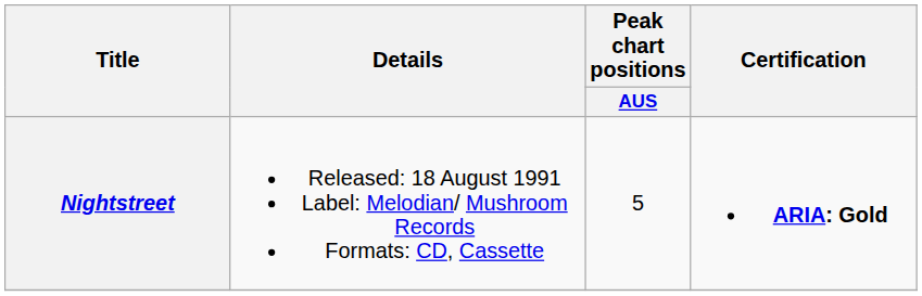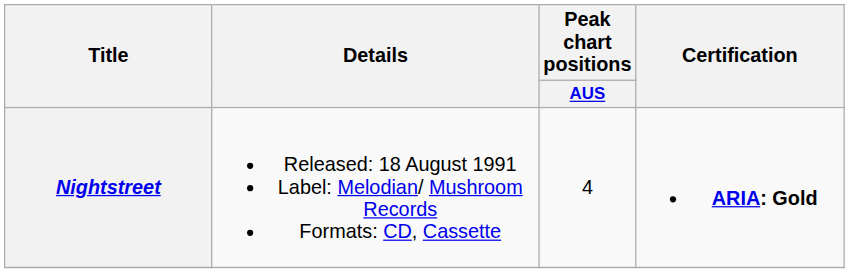Nightstreet | Peak chart positions / AUS: 5 -> 4
